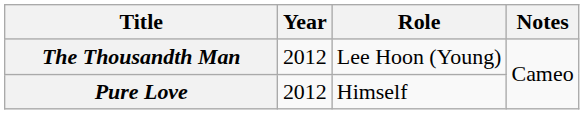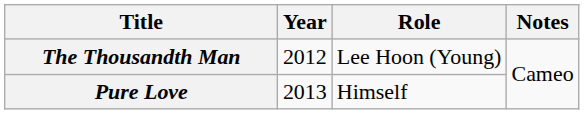Pure Love | Year: 2012 -> 2013
